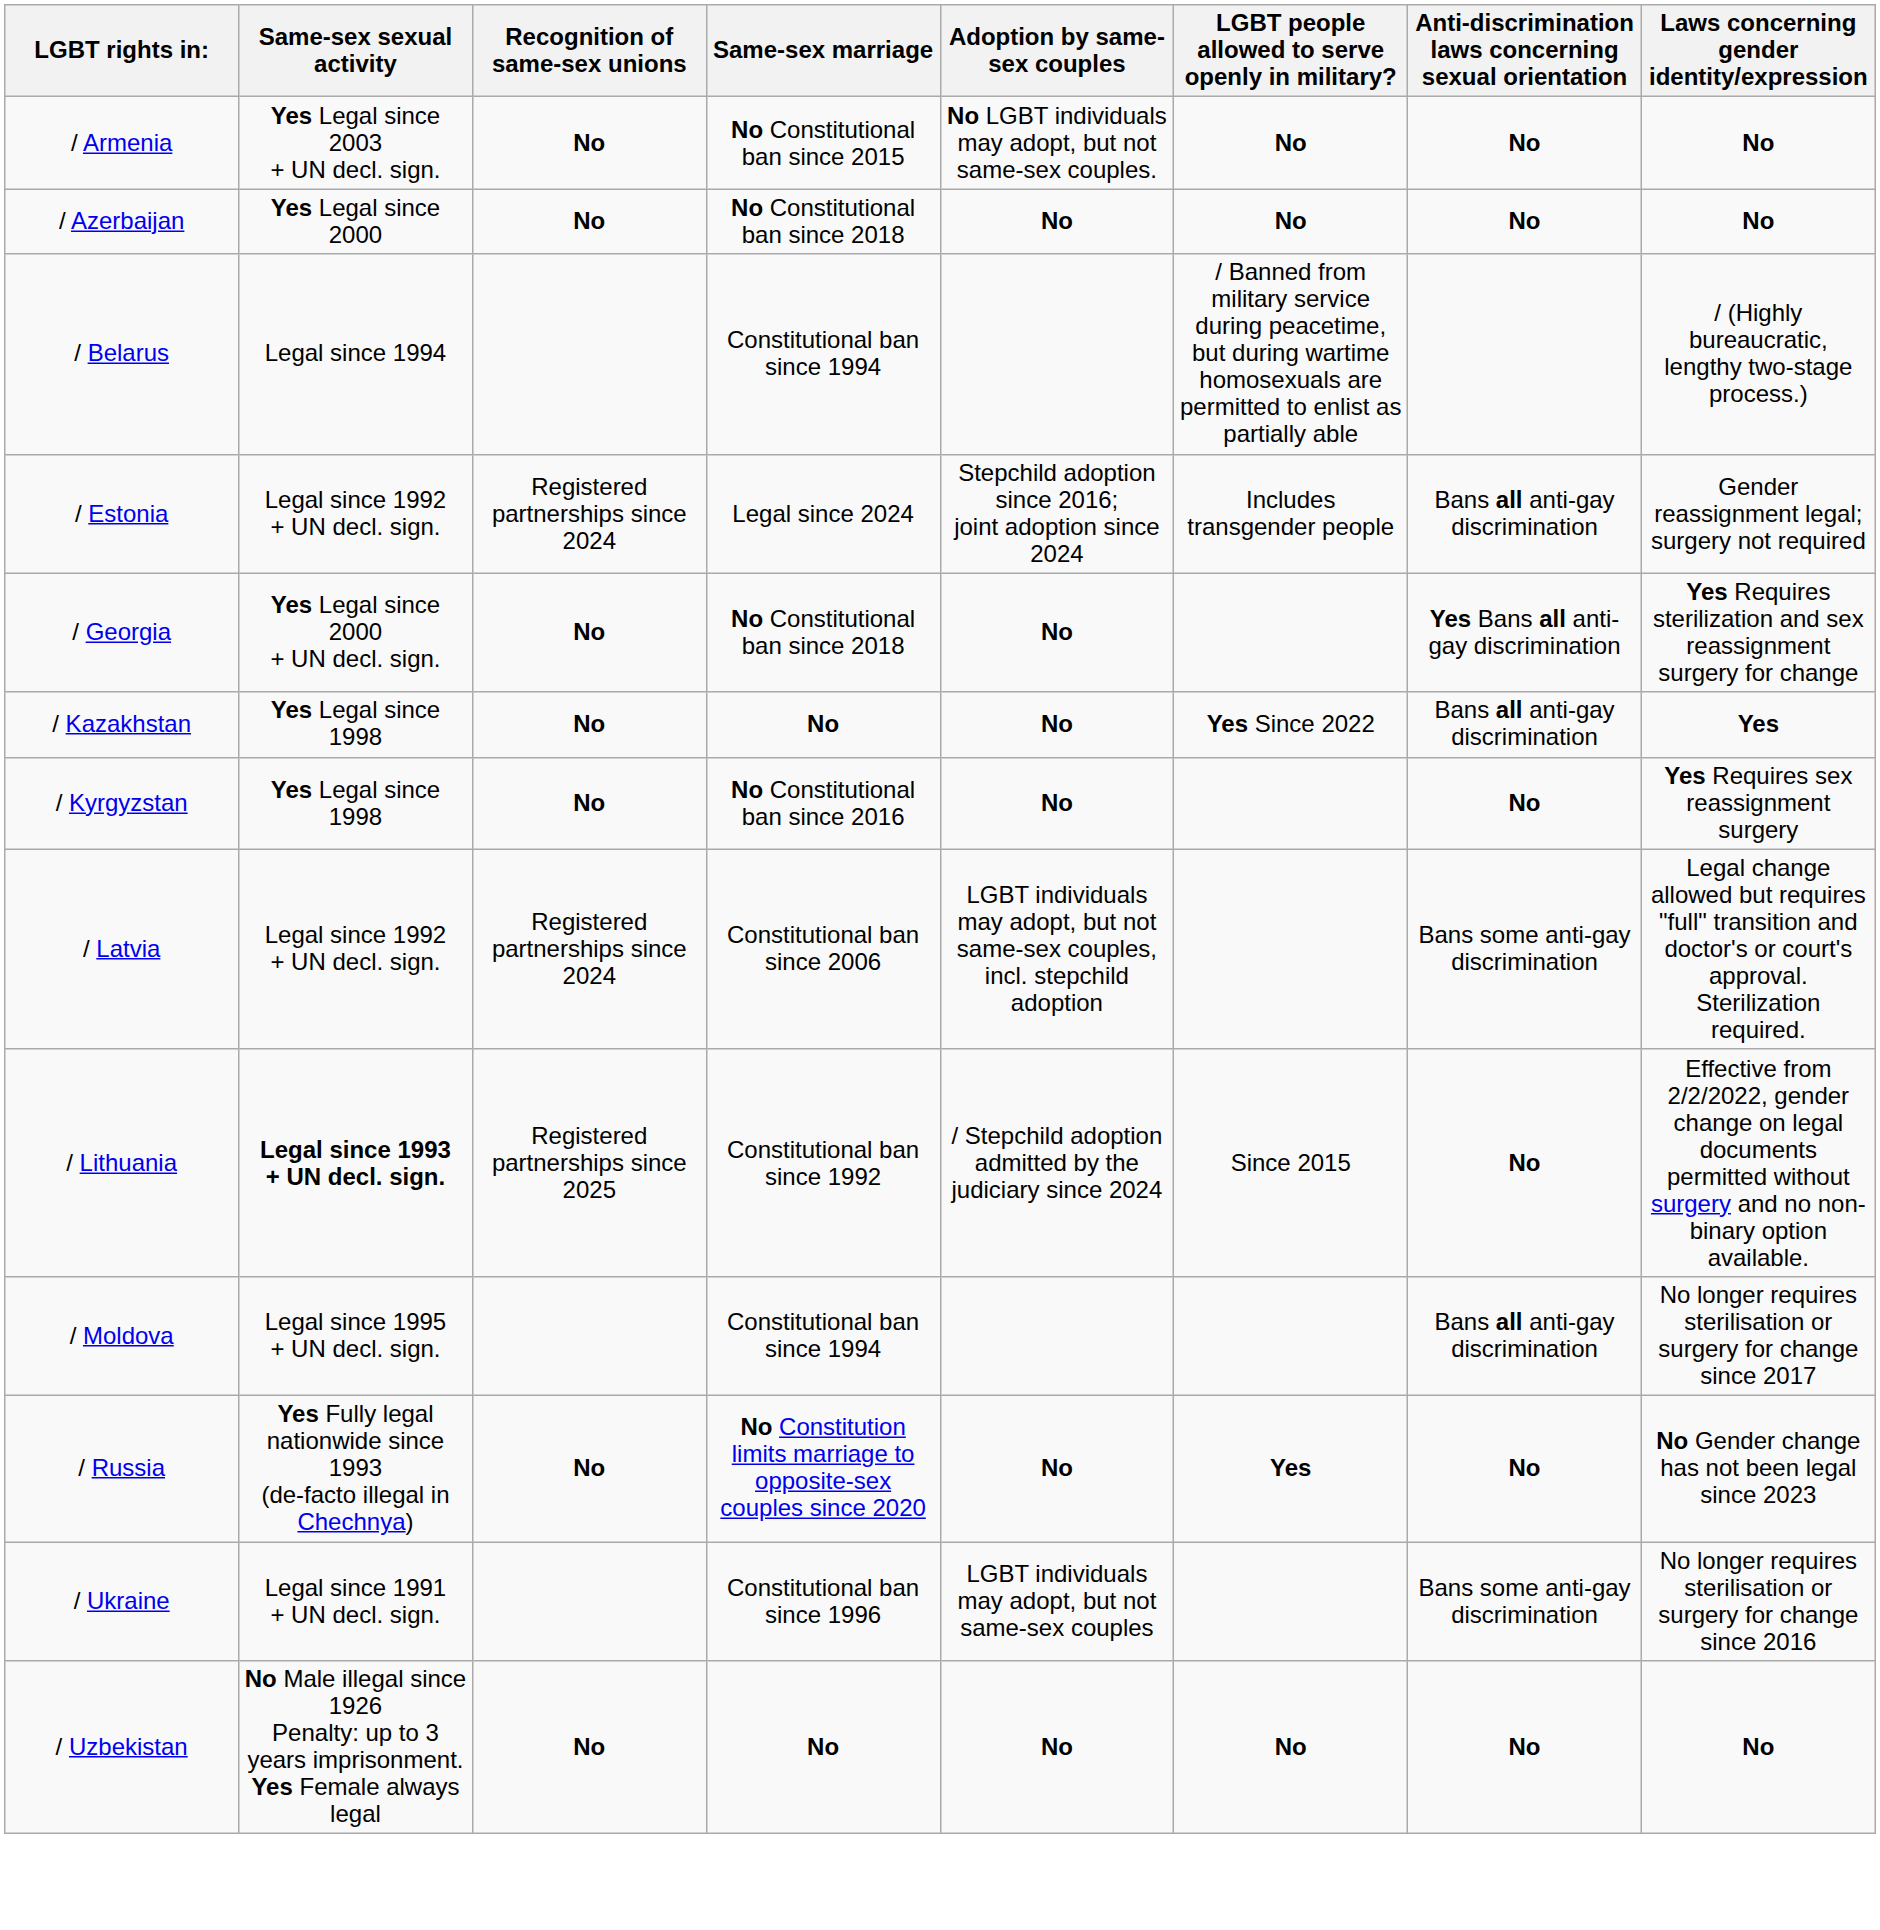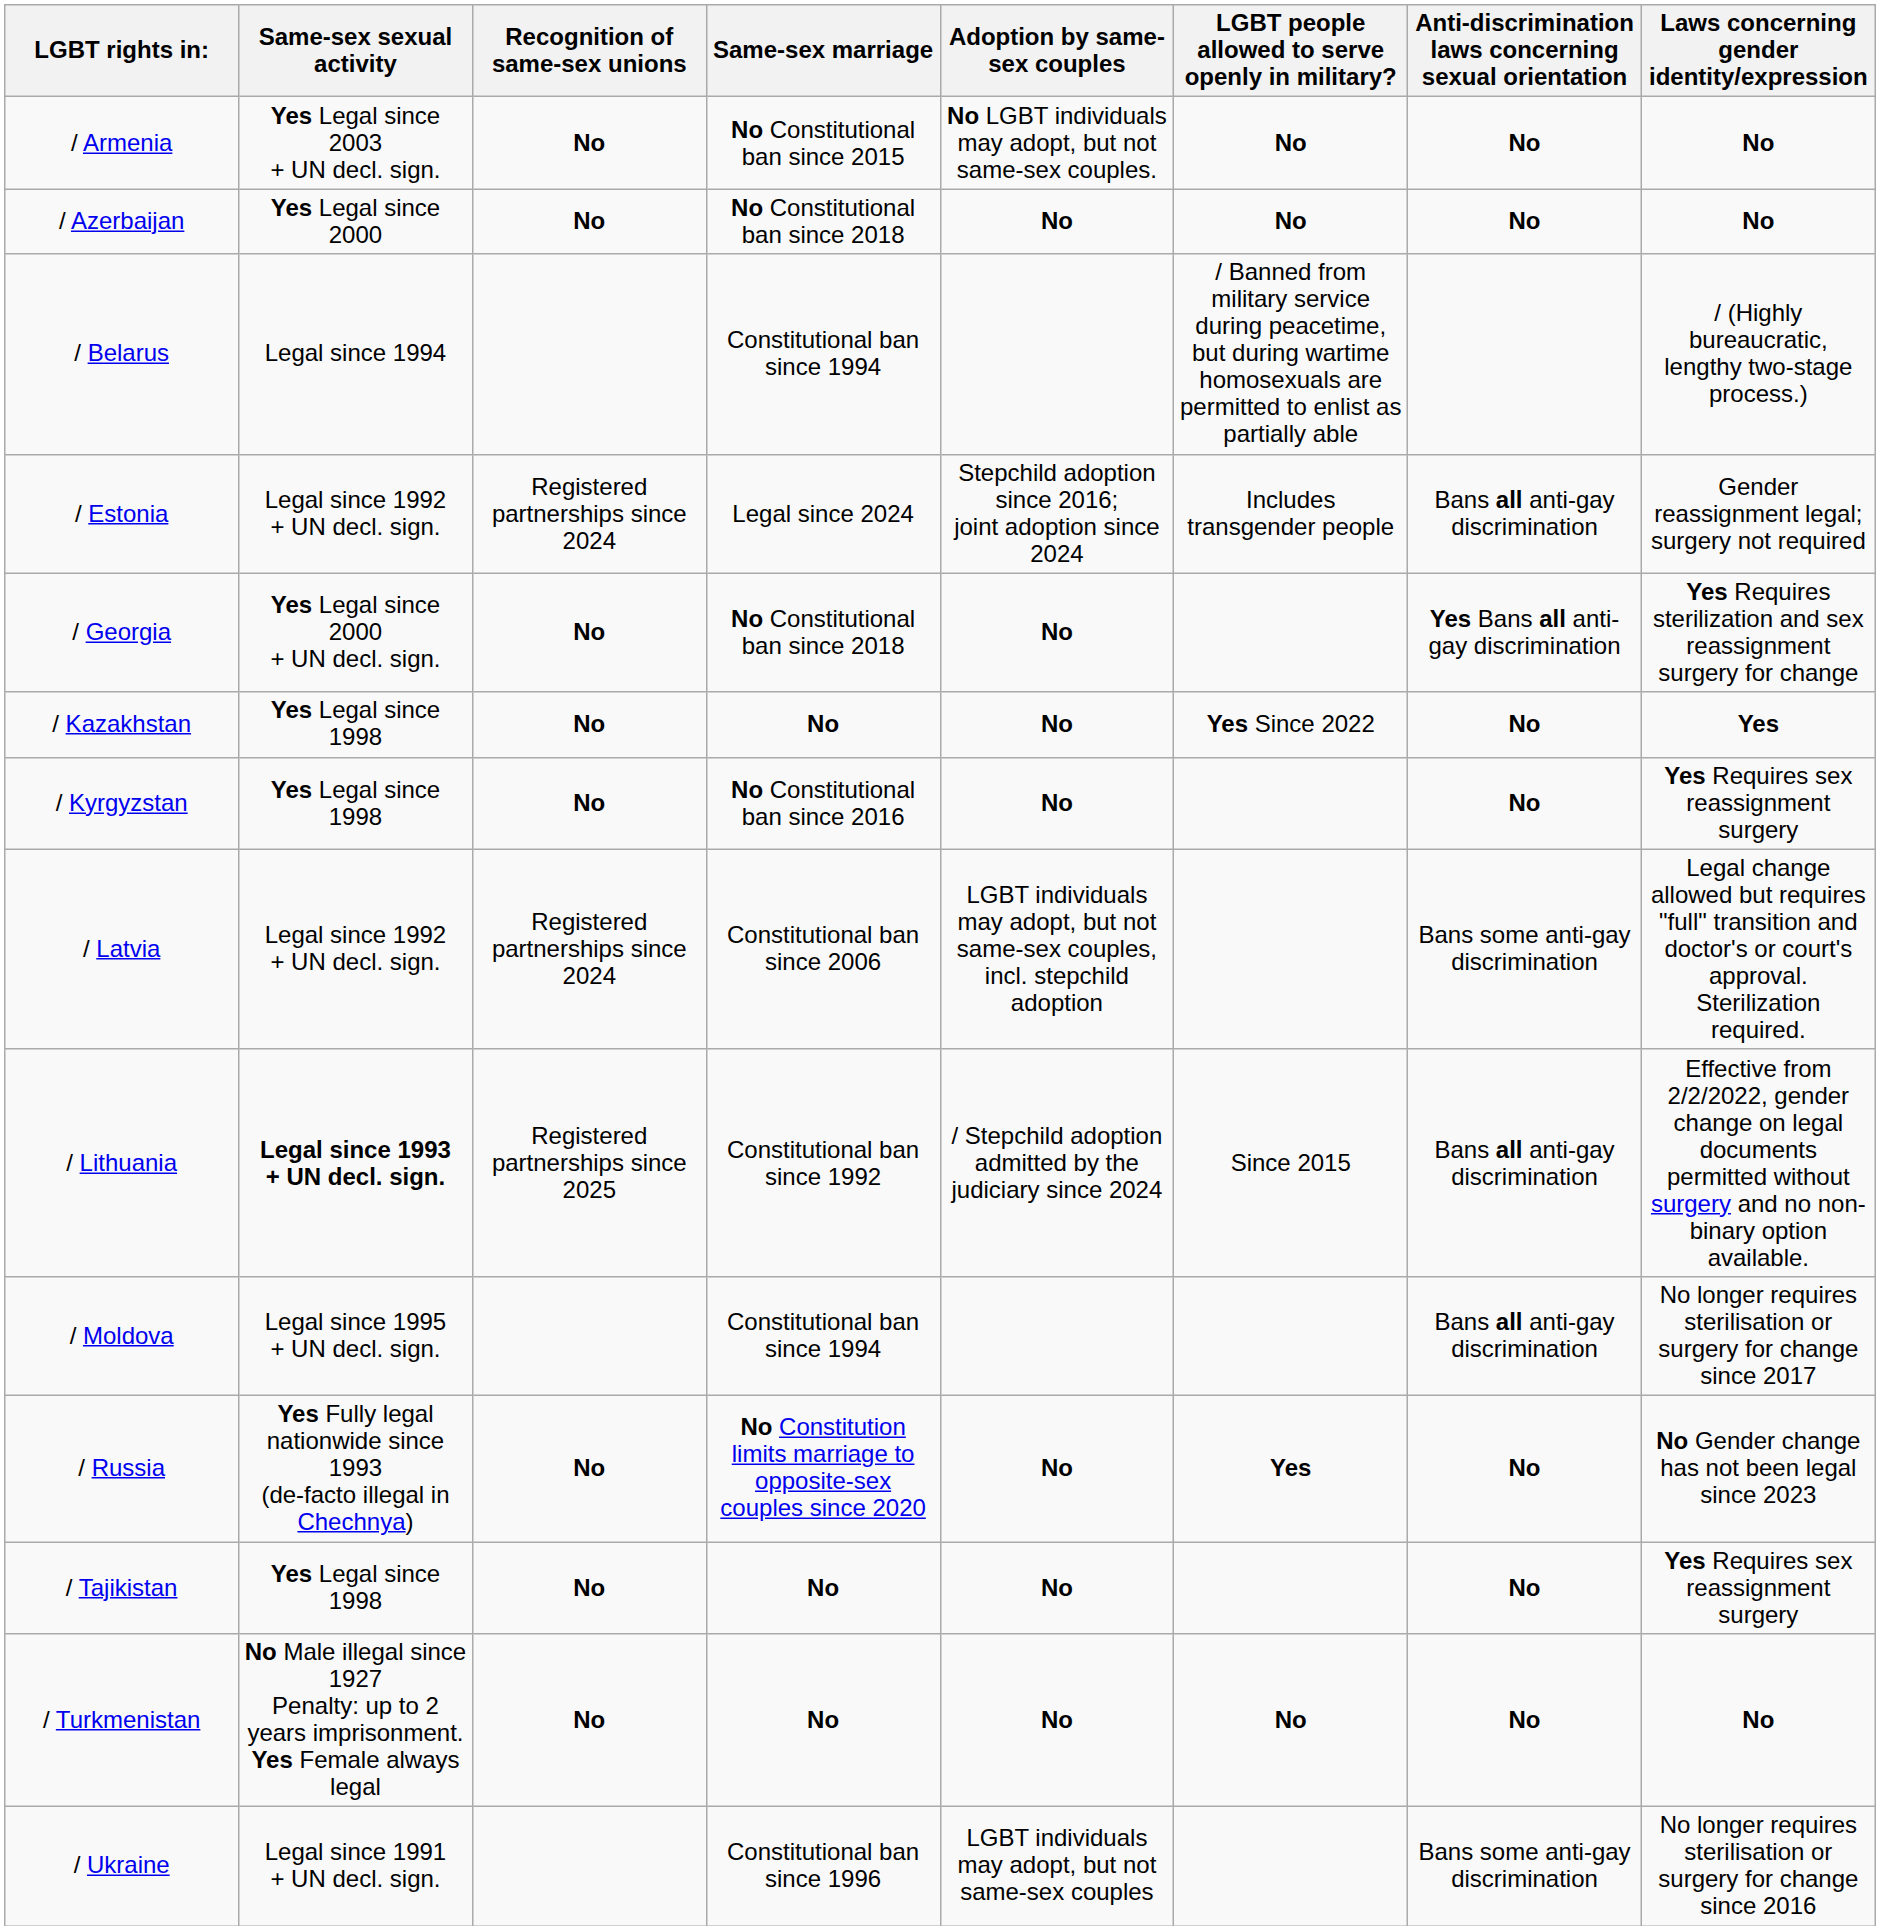/ Kazakhstan | Anti-discrimination laws concerning sexual orientation: Bans all anti-gay discrimination -> No
/ Lithuania | Anti-discrimination laws concerning sexual orientation: No -> Bans all anti-gay discrimination
+ row: / Tajikistan | Yes Legal since 1998 | No | No | No | No | Yes Requires sex reassignment surgery
+ row: / Turkmenistan | No Male illegal since 1927 Penalty: up to 2 years imprisonment. Yes Female always legal | No | No | No | No | No | No
- row: / Uzbekistan | No Male illegal since 1926 Penalty: up to 3 years imprisonment. Yes Female always legal | No | No | No | No | No | No
